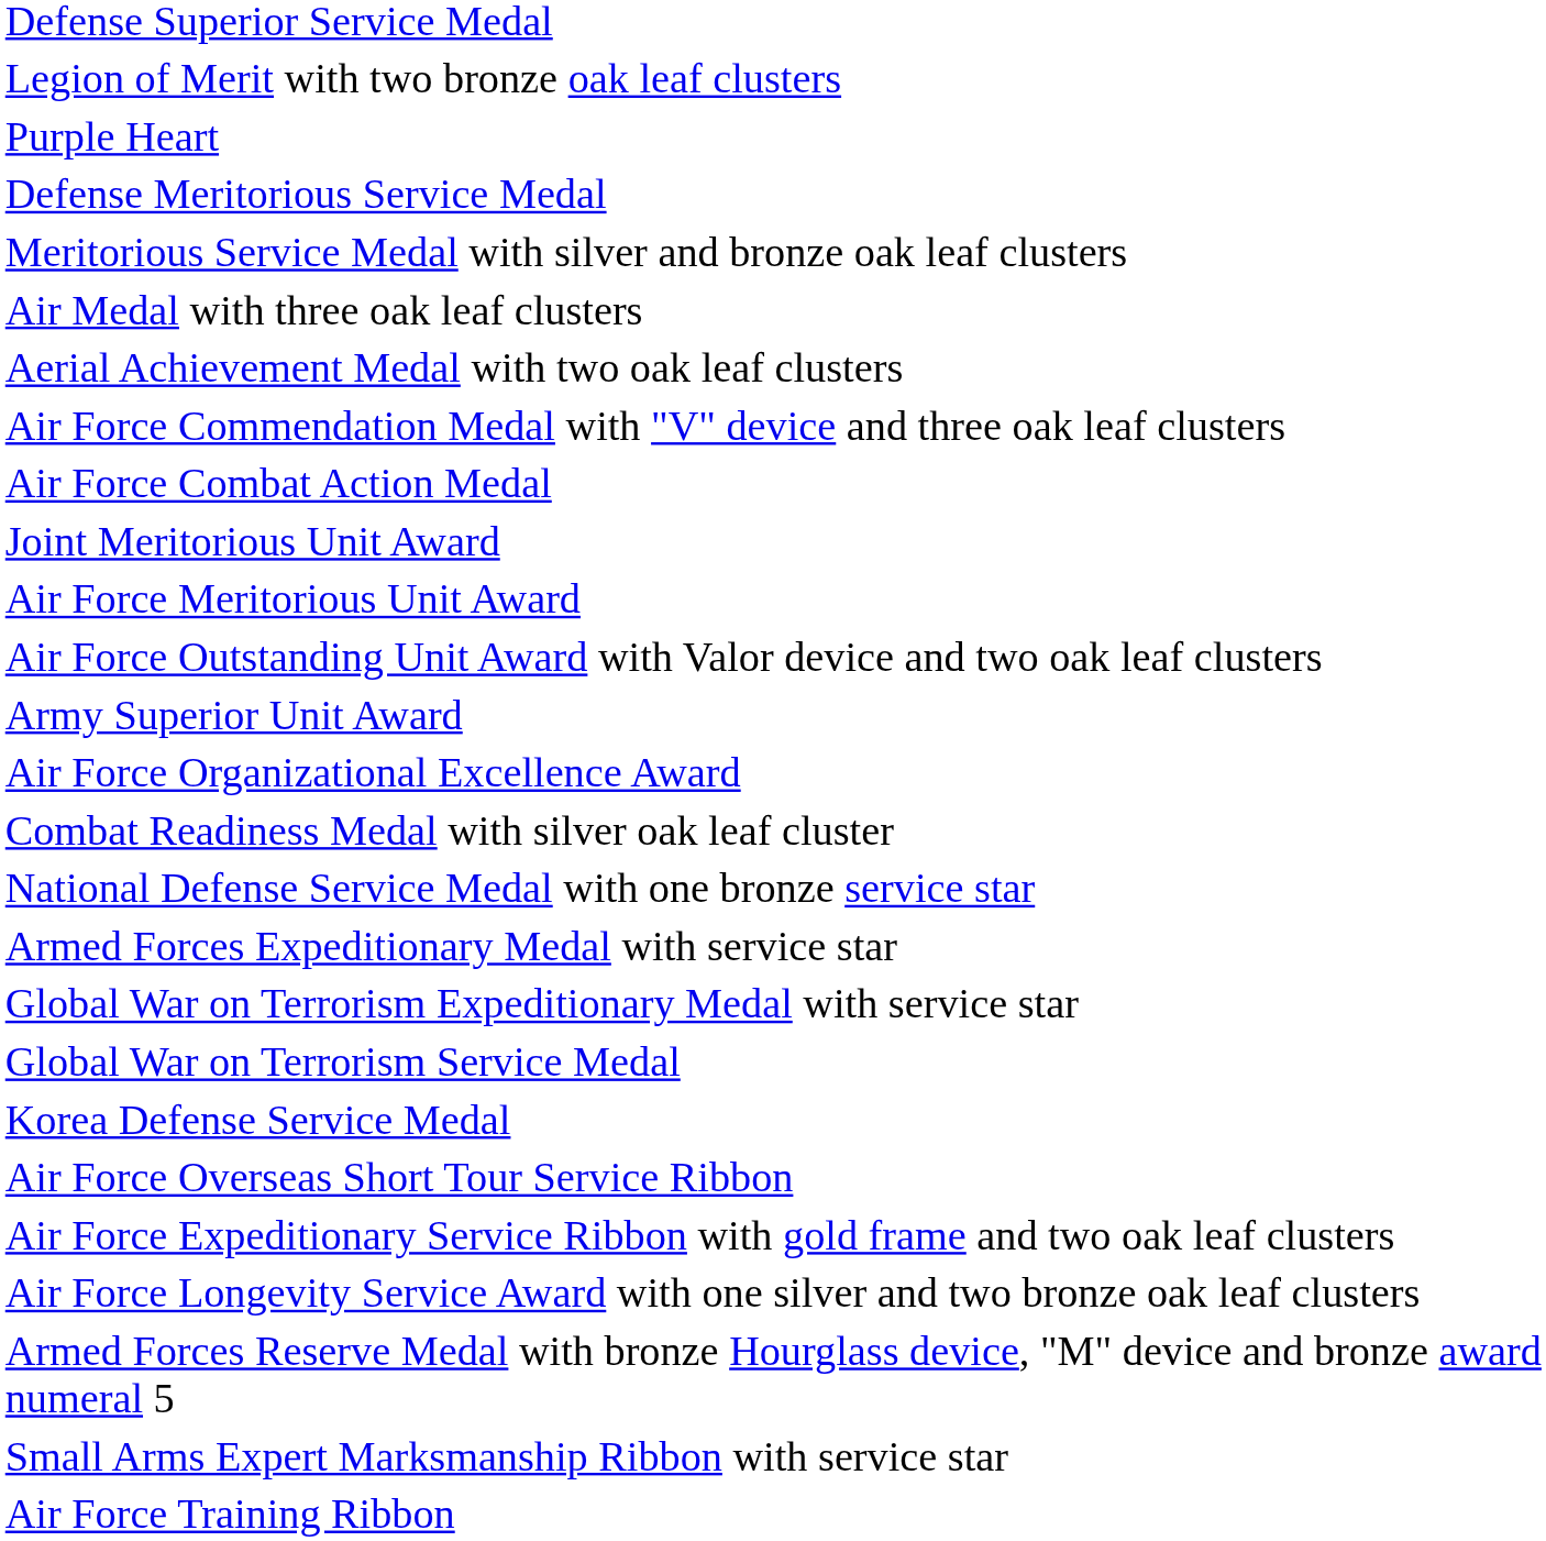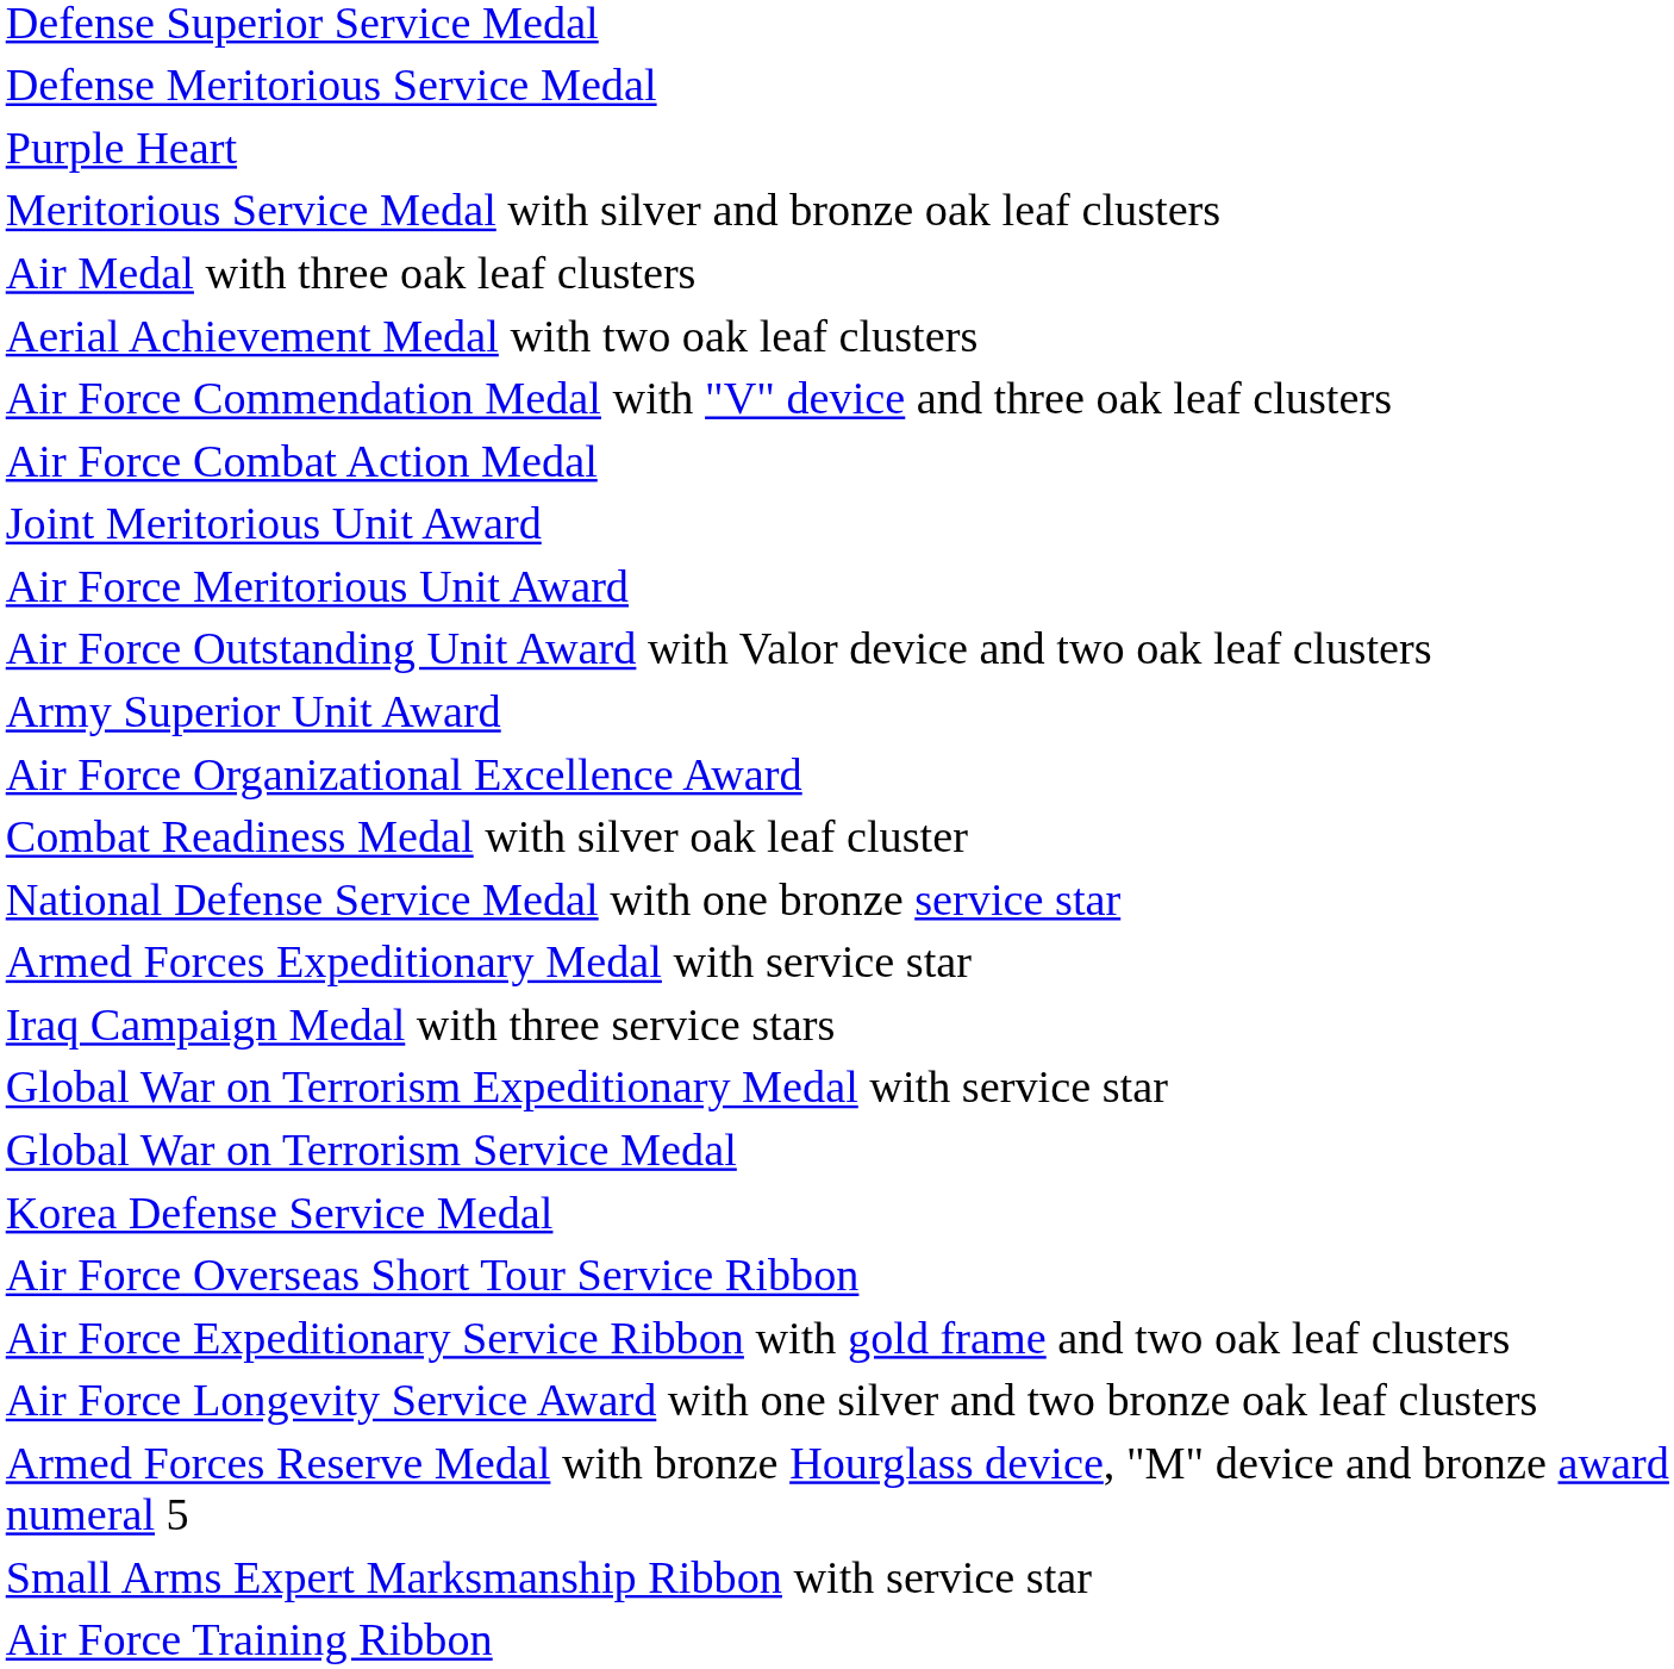- row: Legion of Merit with two bronze oak leaf clusters
rows swapped: Purple Heart <-> Defense Meritorious Service Medal
+ row: Iraq Campaign Medal with three service stars
